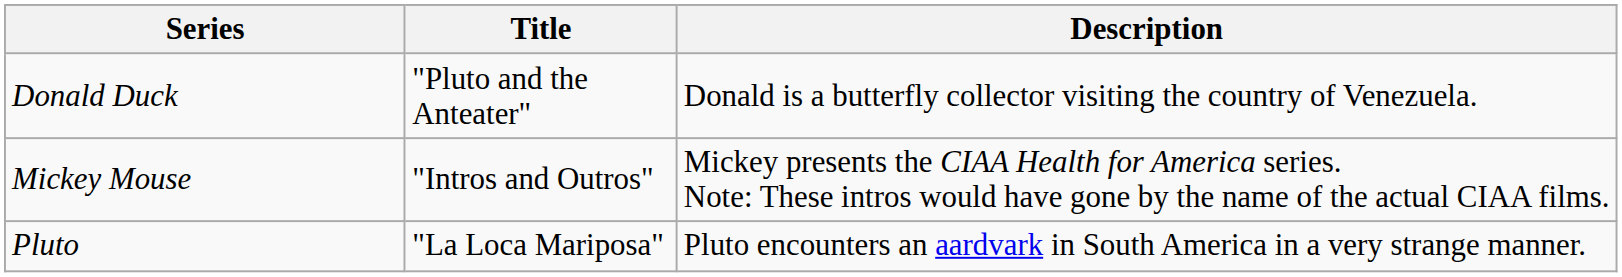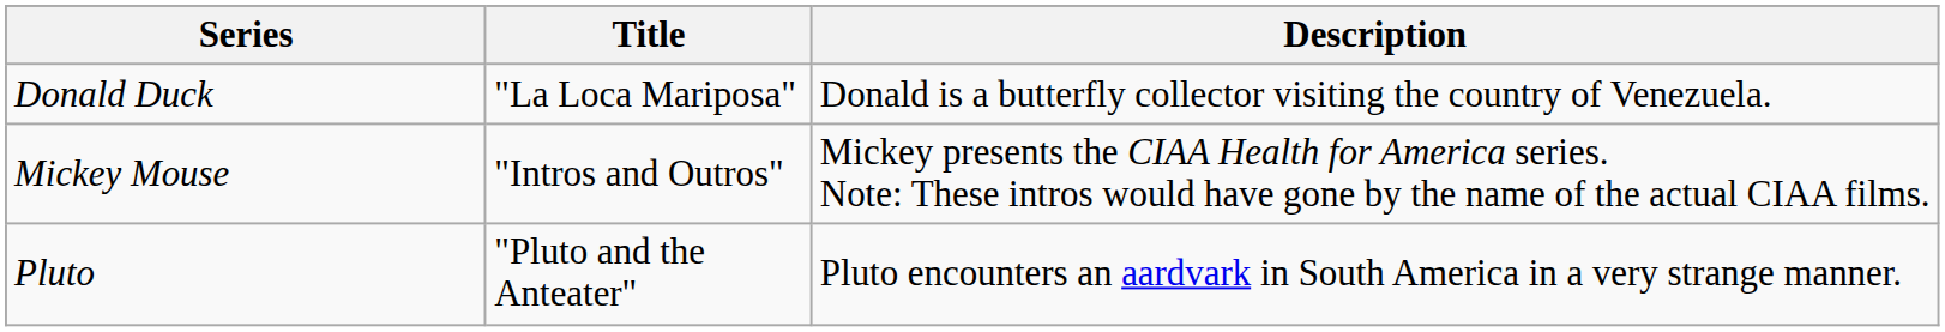Donald Duck | Title: "Pluto and the Anteater" -> "La Loca Mariposa"
Pluto | Title: "La Loca Mariposa" -> "Pluto and the Anteater"
